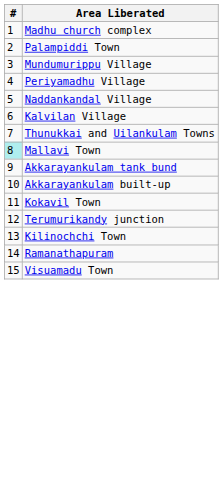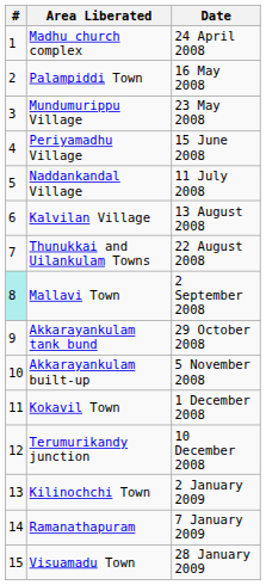+ column: Date | 24 April 2008 | 16 May 2008 | 23 May 2008 | 15 June 2008 | 11 July 2008 | 13 August 2008 | 22 August 2008 | 2 September 2008 | 29 October 2008 | 5 November 2008 | 1 December 2008 | 10 December 2008 | 2 January 2009 | 7 January 2009 | 28 January 2009
